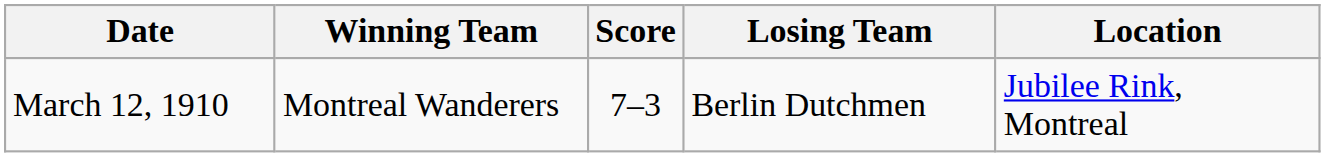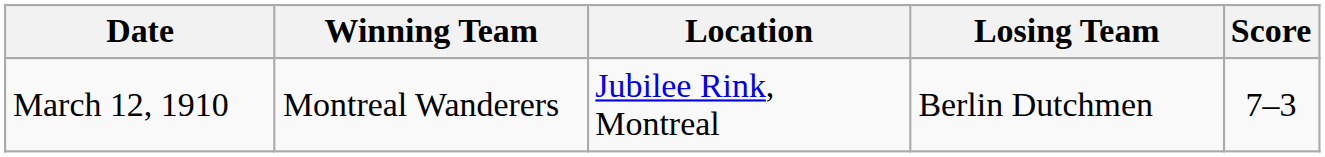columns swapped: Score <-> Location
